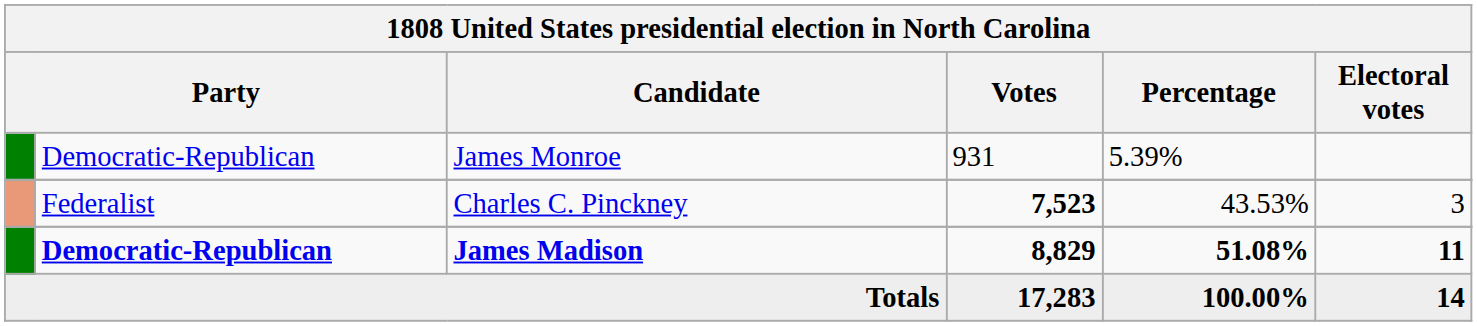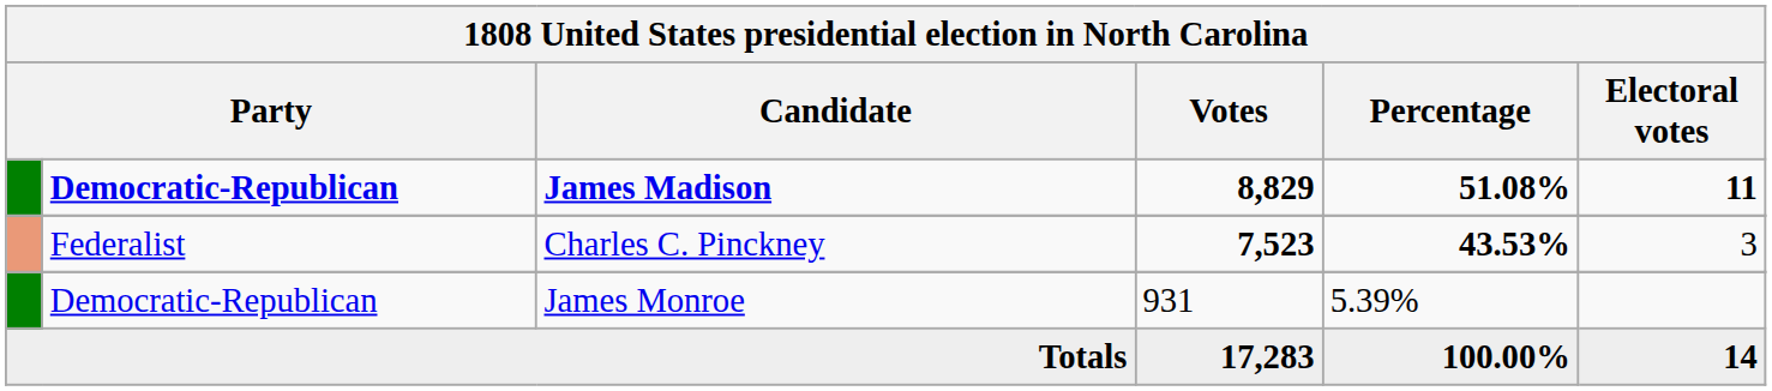rows swapped: James Madison <-> James Monroe
Charles C. Pinckney | Percentage: normal -> bold
